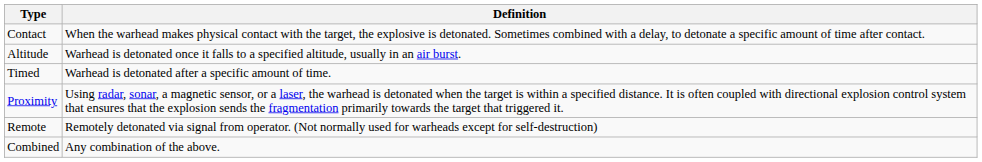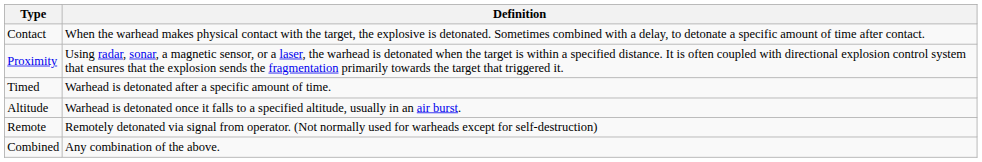rows swapped: Proximity <-> Altitude
